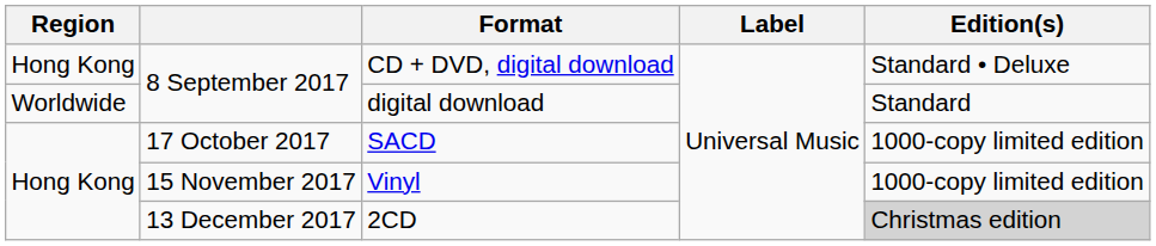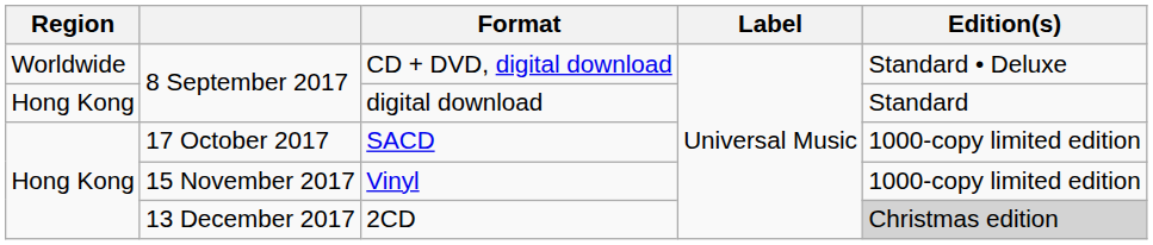CD + DVD, digital download | Region: Hong Kong -> Worldwide
digital download | Region: Worldwide -> Hong Kong
